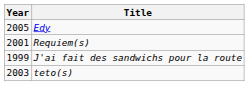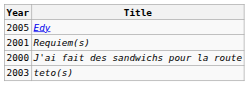J'ai fait des sandwichs pour la route | Year: 1999 -> 2000
